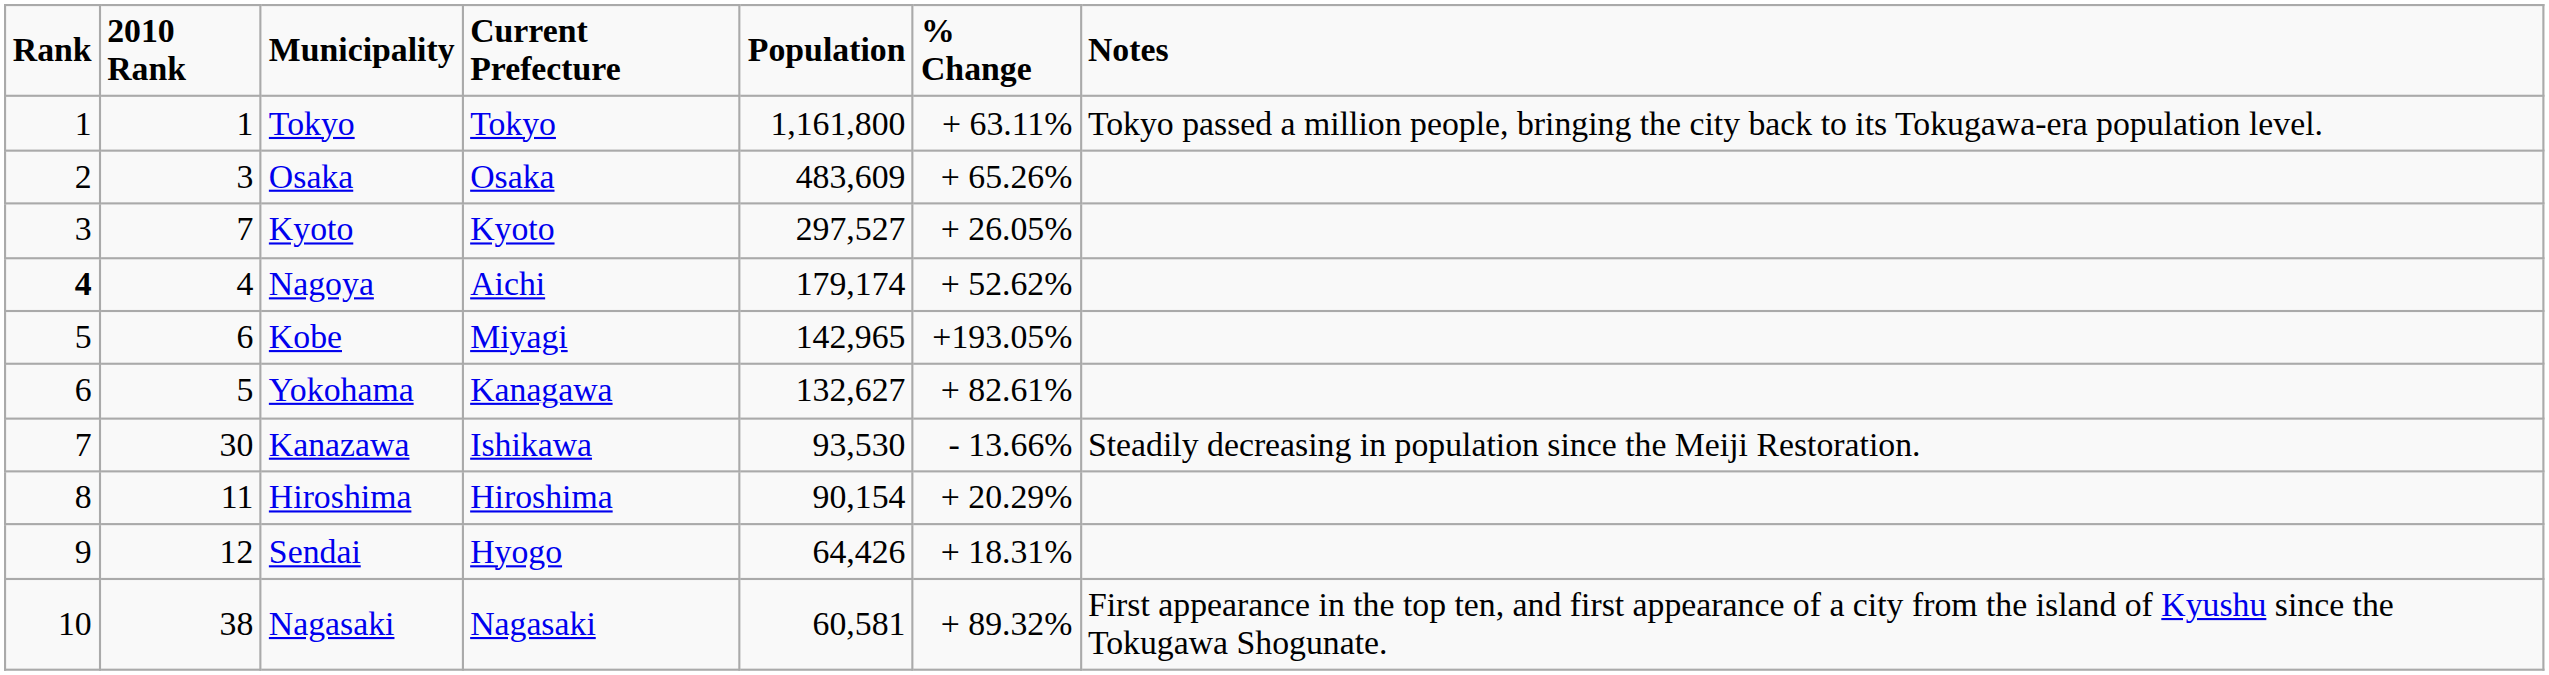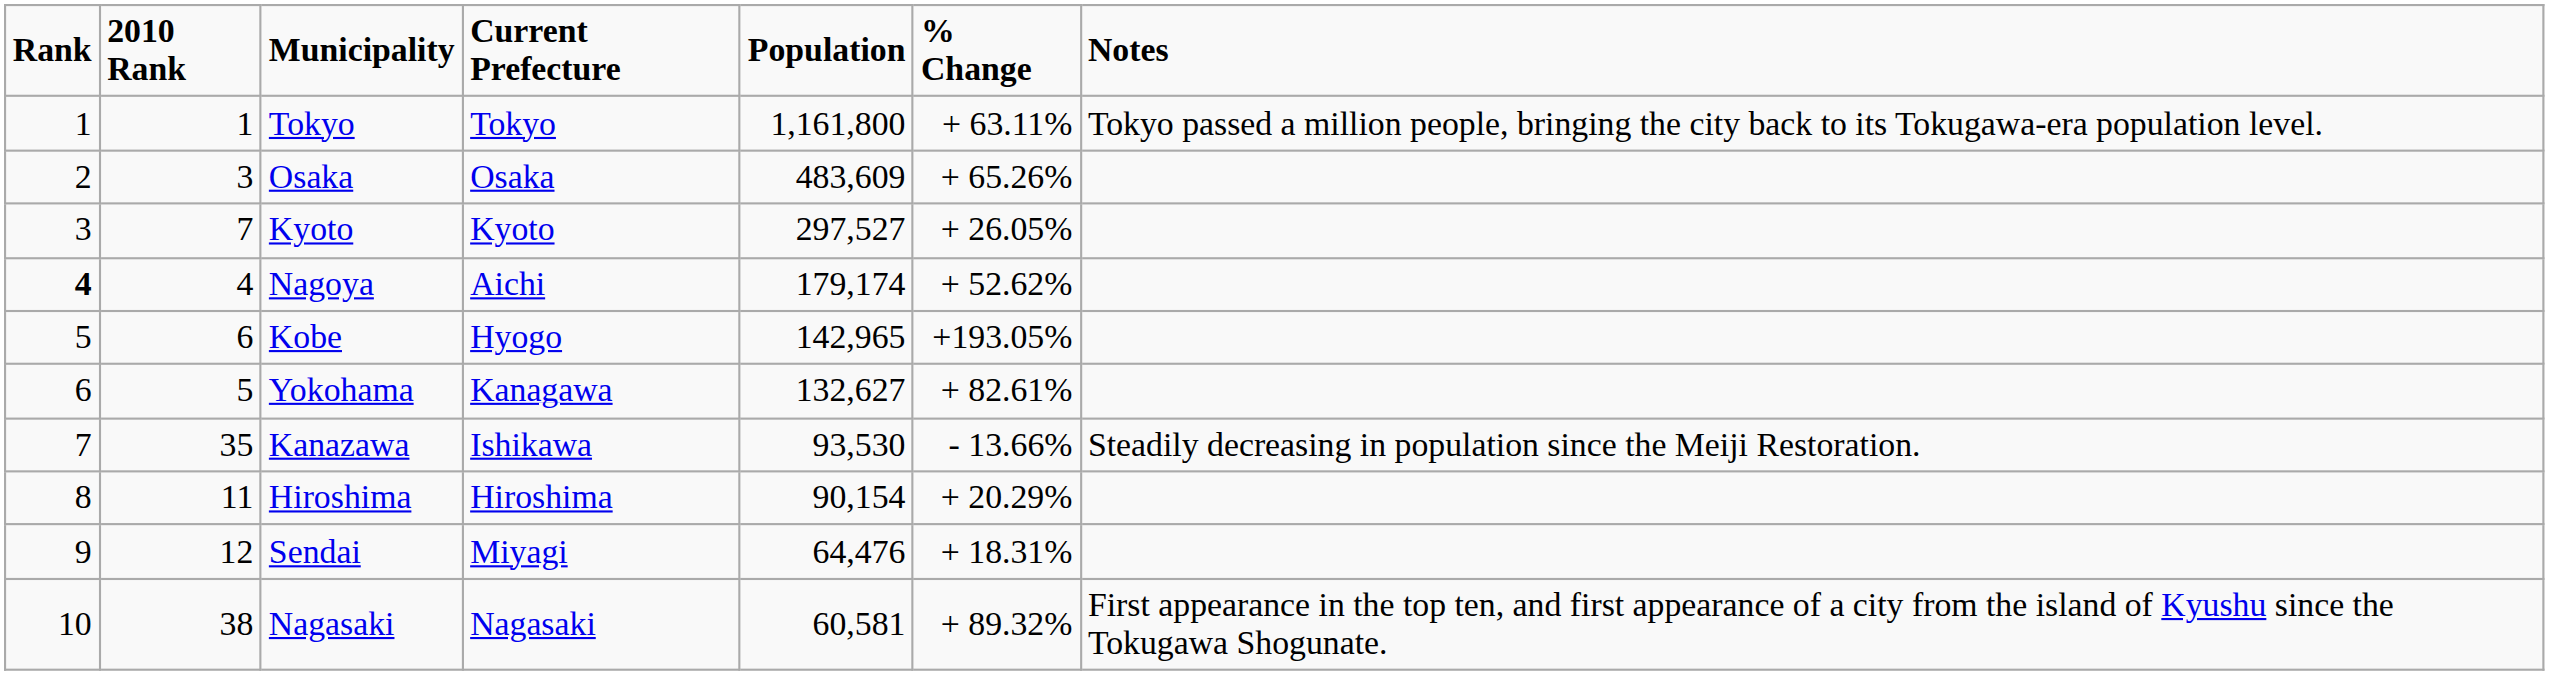Kobe | Current Prefecture: Miyagi -> Hyogo
Kanazawa | 2010 Rank: 30 -> 35
Sendai | Current Prefecture: Hyogo -> Miyagi
Sendai | Population: 64,426 -> 64,476
